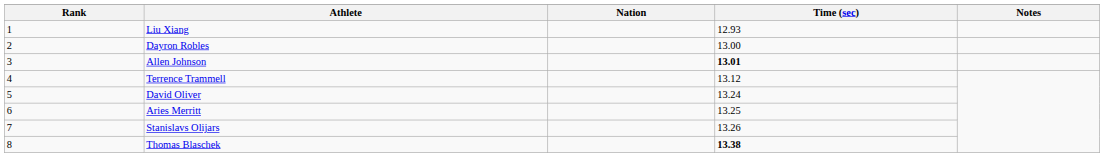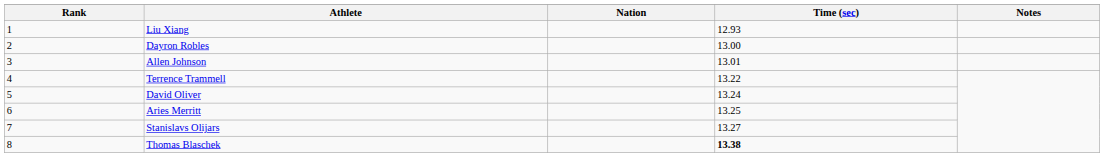Allen Johnson | Time (sec): bold -> normal
Terrence Trammell | Time (sec): 13.12 -> 13.22
Stanislavs Olijars | Time (sec): 13.26 -> 13.27
